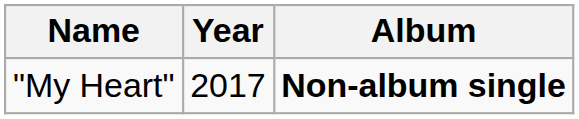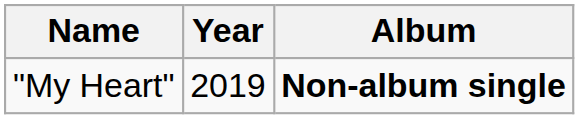"My Heart" | Year: 2017 -> 2019
